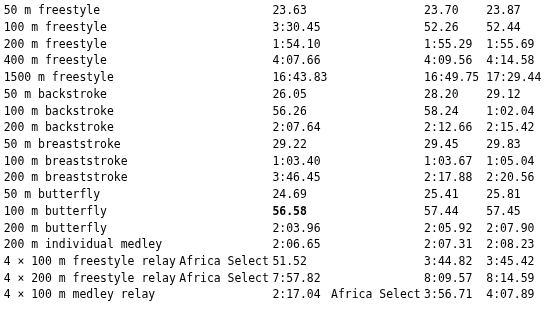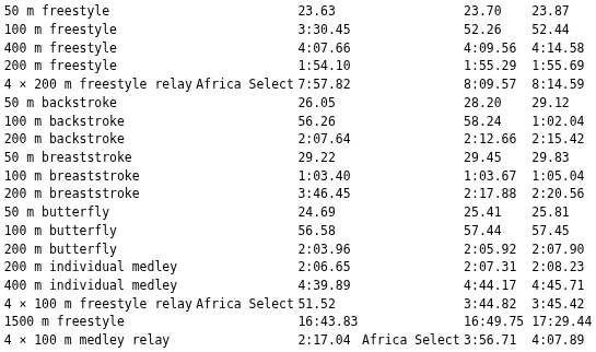rows swapped: 200 m freestyle <-> 400 m freestyle
rows swapped: 1500 m freestyle <-> 4 × 200 m freestyle relay
100 m butterfly | column 3: bold -> normal
+ row: 400 m individual medley | 4:39.89 | 4:44.17 | 4:45.71
